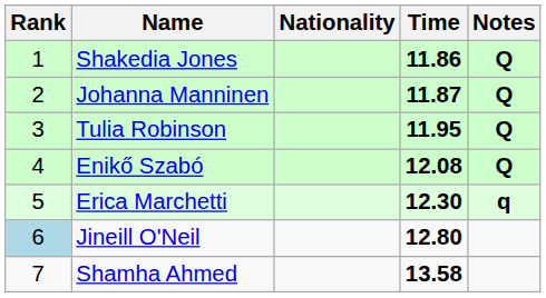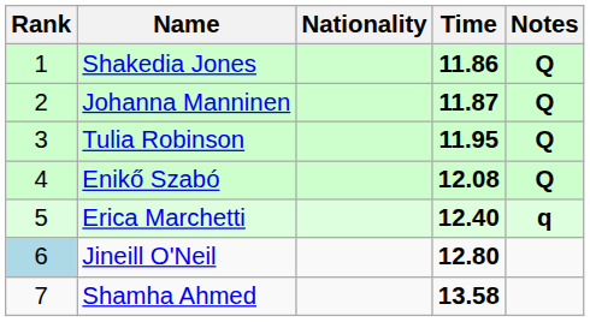Erica Marchetti | Time: 12.30 -> 12.40
